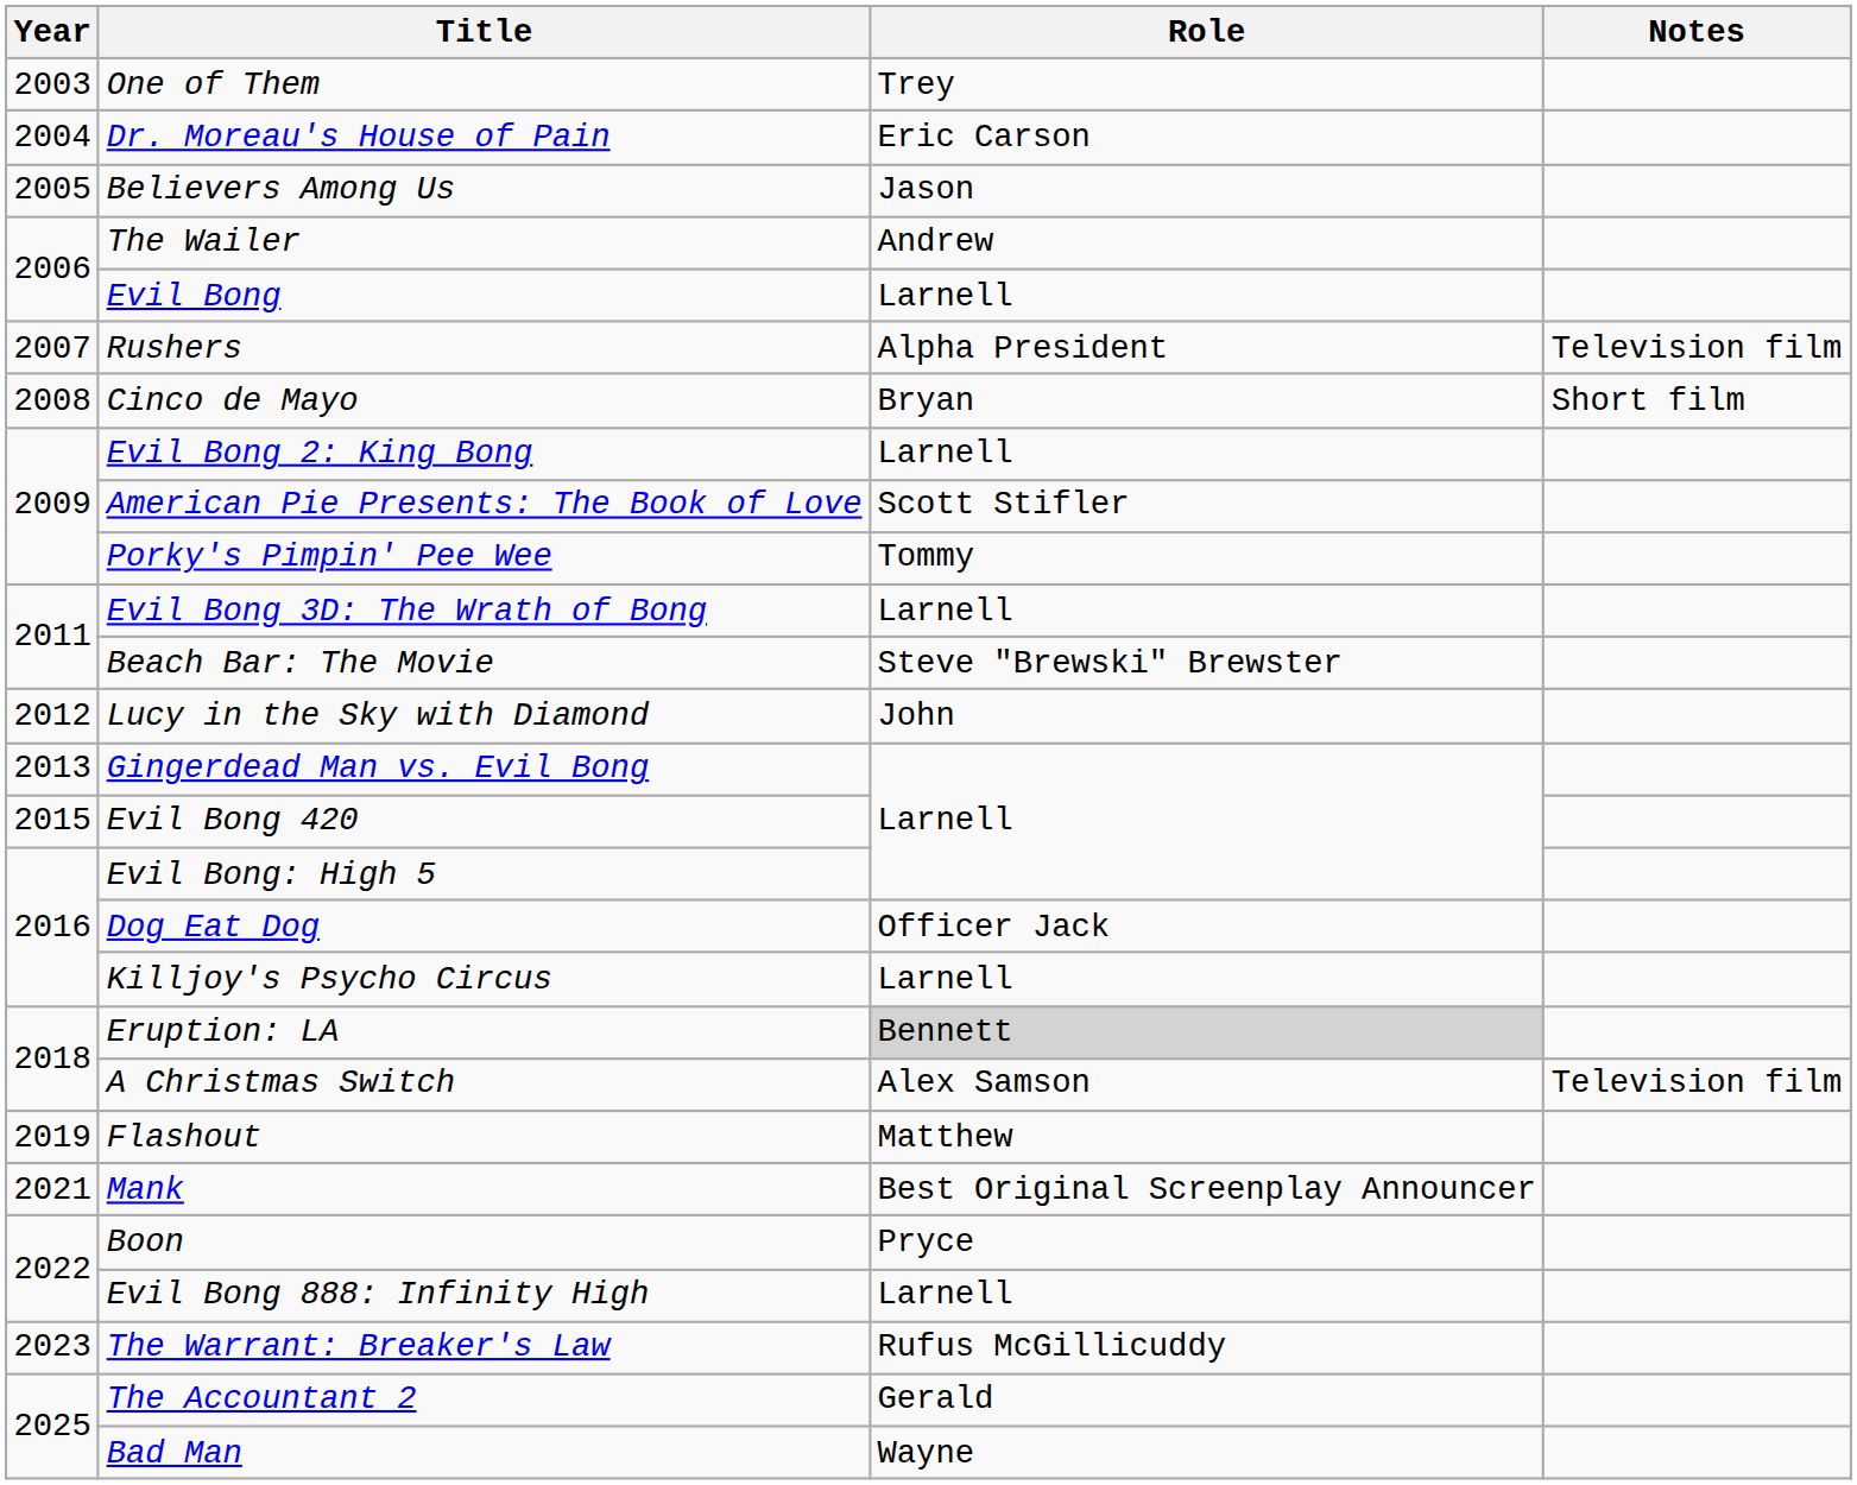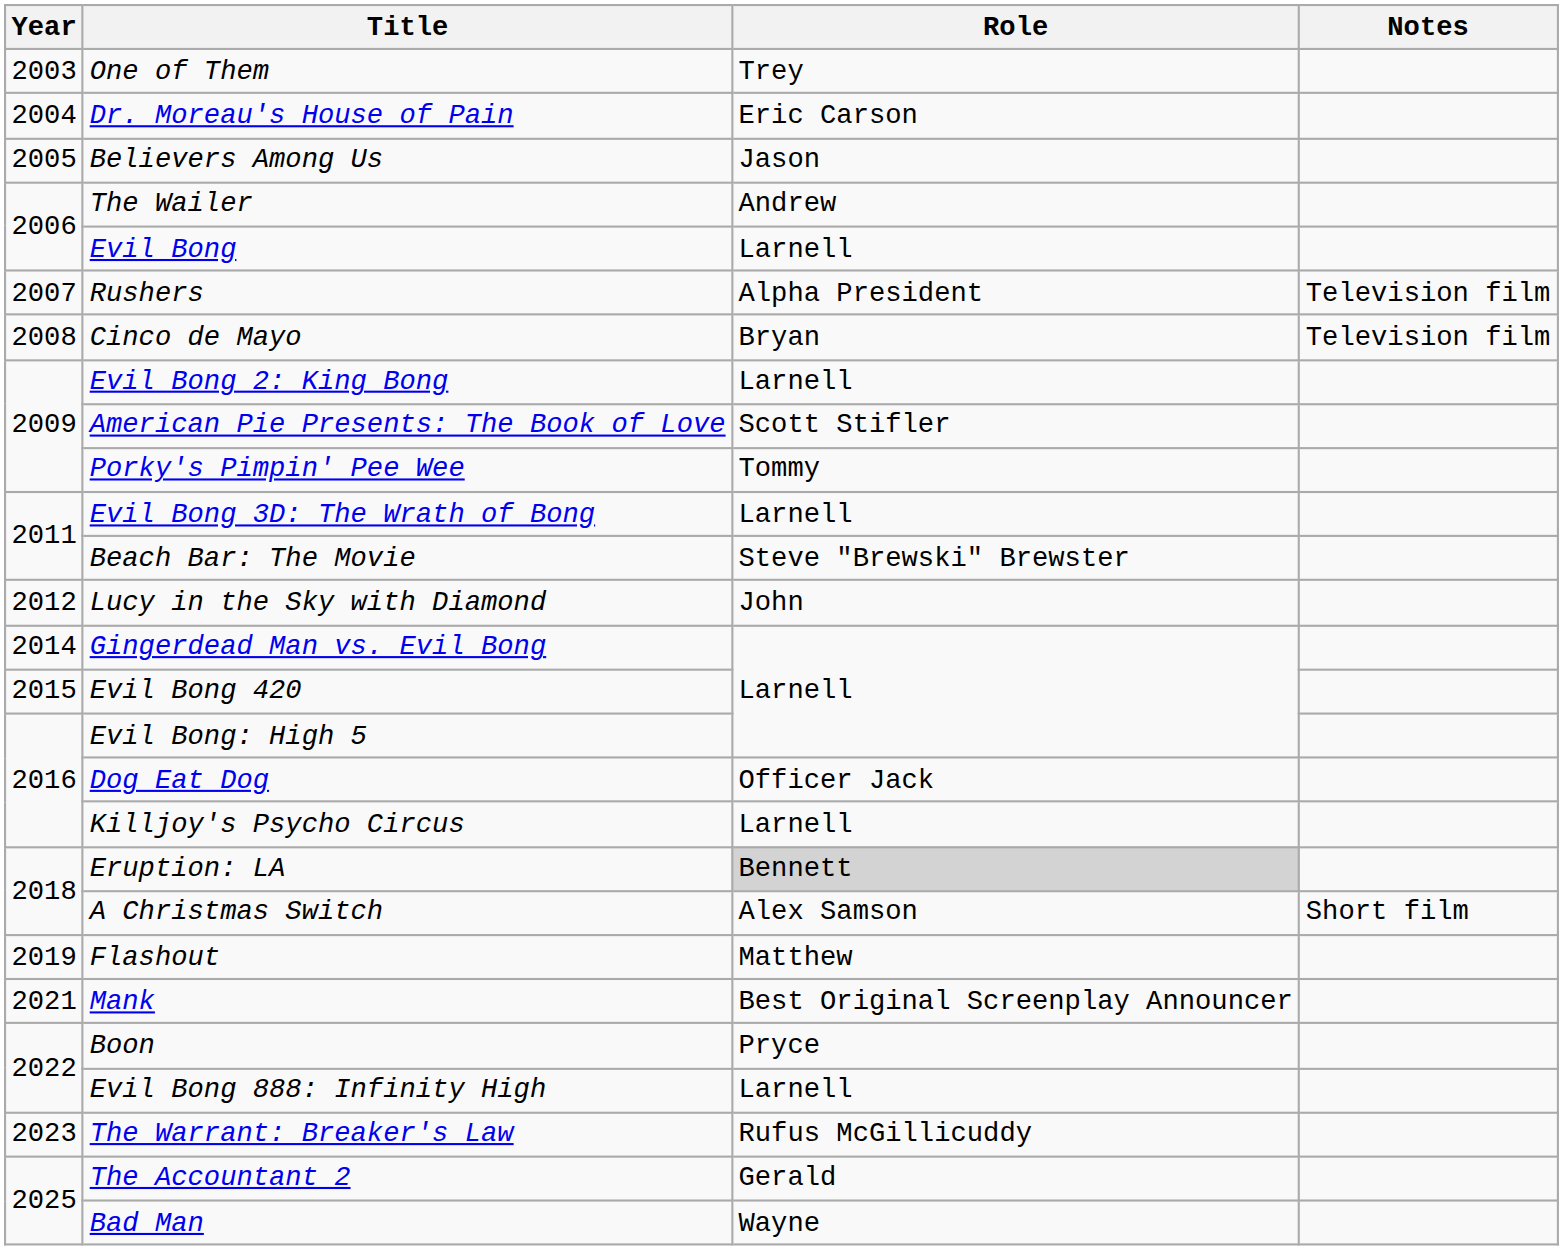Cinco de Mayo | Notes: Short film -> Television film
Gingerdead Man vs. Evil Bong | Year: 2013 -> 2014
A Christmas Switch | Notes: Television film -> Short film
